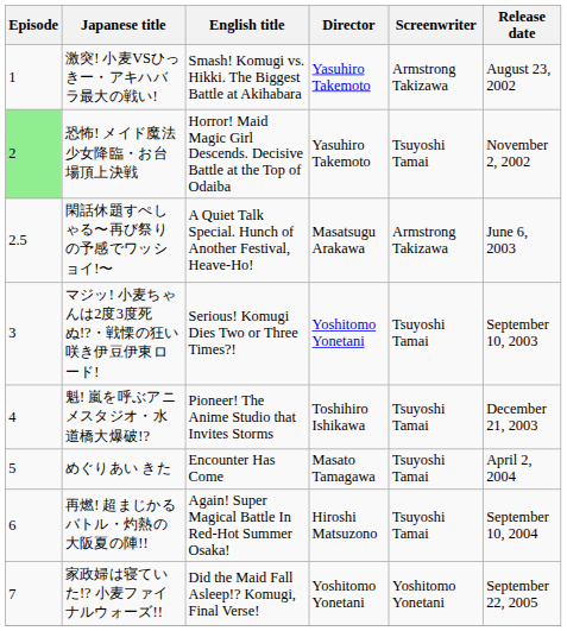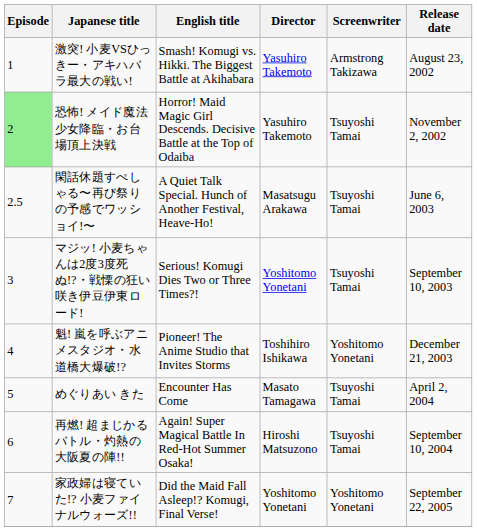閑話休題すぺしゃる〜再び祭りの予感でワッショイ!〜 | Screenwriter: Armstrong Takizawa -> Tsuyoshi Tamai
魁! 嵐を呼ぶアニメスタジオ・水道橋大爆破!? | Screenwriter: Tsuyoshi Tamai -> Yoshitomo Yonetani
